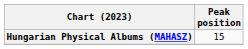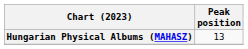Hungarian Physical Albums (MAHASZ) | Peak position: 15 -> 13
